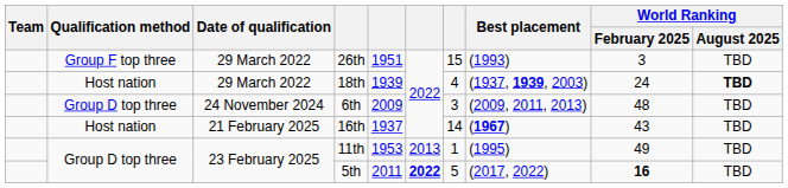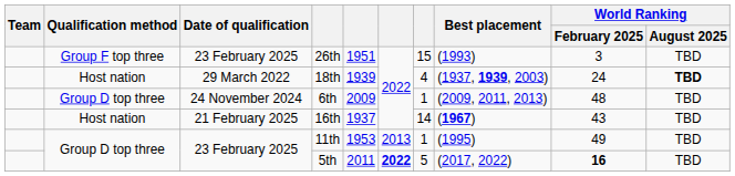26th | Date of qualification: 29 March 2022 -> 23 February 2025
6th | column 7: 3 -> 1
